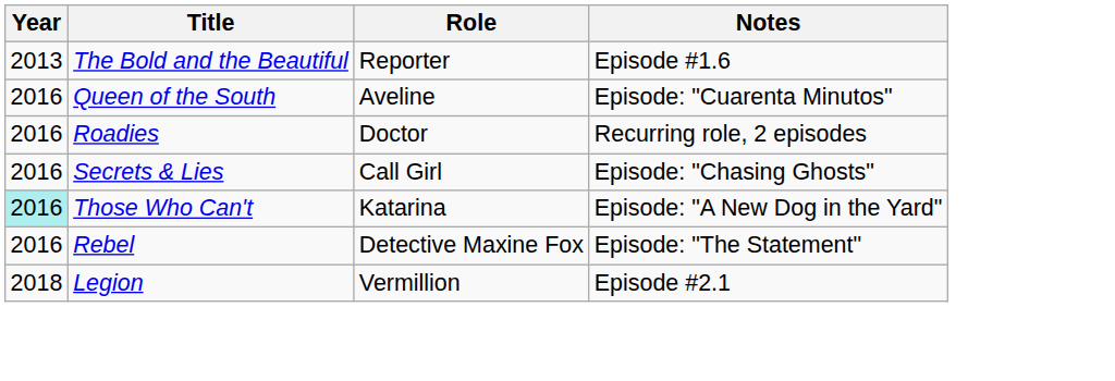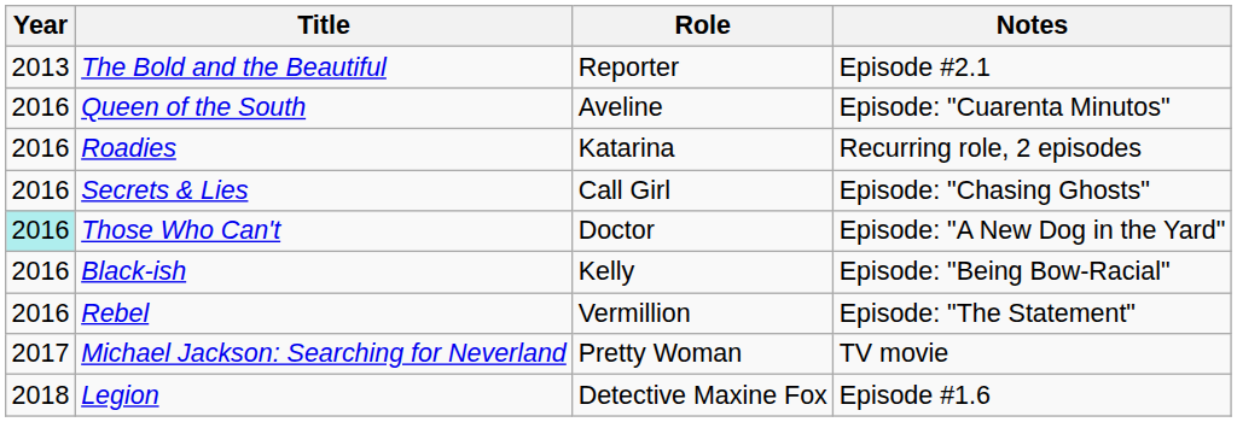The Bold and the Beautiful | Notes: Episode #1.6 -> Episode #2.1
Roadies | Role: Doctor -> Katarina
Those Who Can't | Role: Katarina -> Doctor
+ row: 2016 | Black-ish | Kelly | Episode: "Being Bow-Racial"
Rebel | Role: Detective Maxine Fox -> Vermillion
+ row: 2017 | Michael Jackson: Searching for Neverland | Pretty Woman | TV movie
Legion | Role: Vermillion -> Detective Maxine Fox
Legion | Notes: Episode #2.1 -> Episode #1.6
